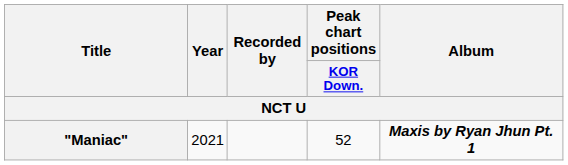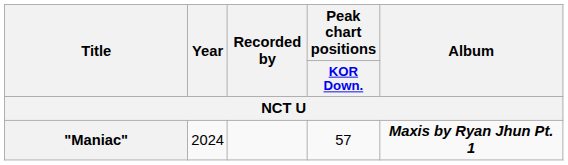"Maniac" | Year: 2021 -> 2024
"Maniac" | Peak chart positions / KOR Down.: 52 -> 57
